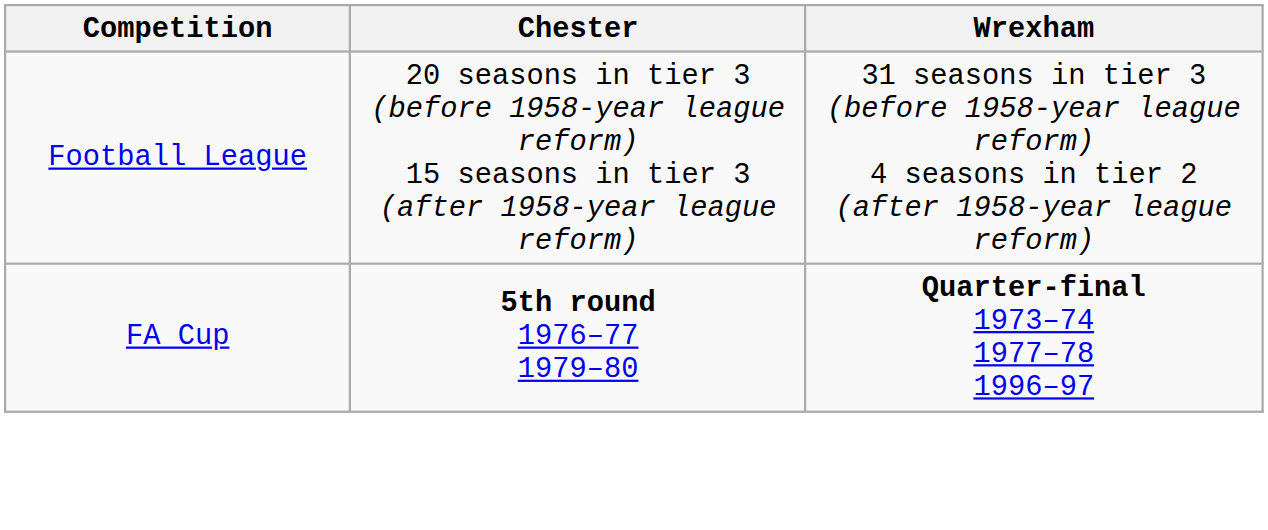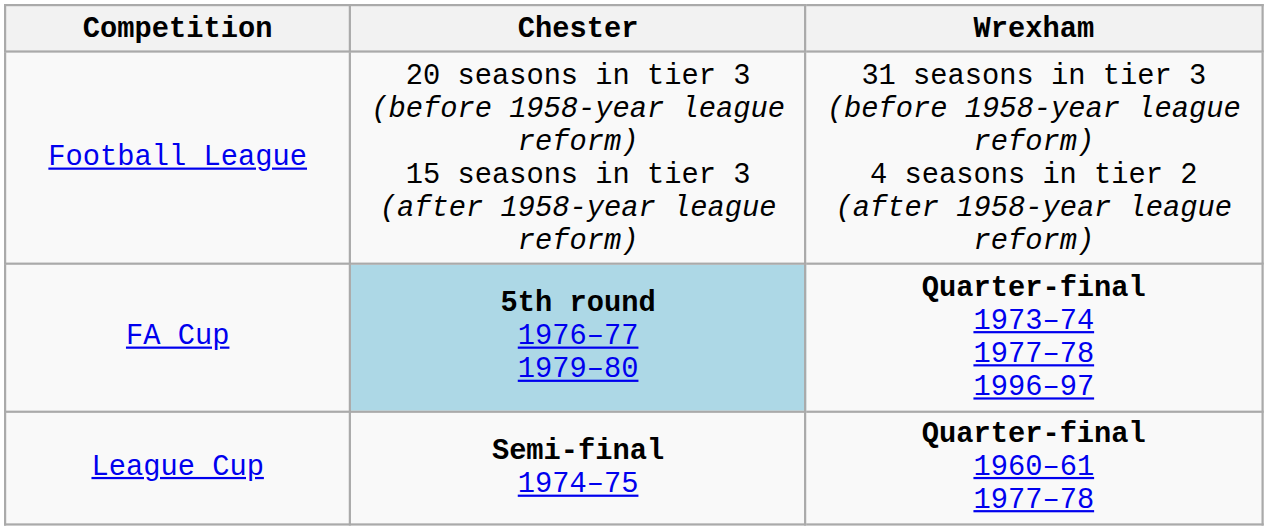FA Cup | Chester: no background -> lightblue background
+ row: League Cup | Semi-final 1974–75 | Quarter-final 1960–61 1977–78
